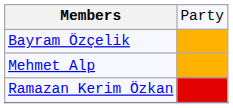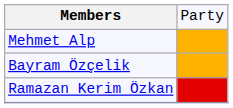rows swapped: Mehmet Alp <-> Bayram Özçelik
